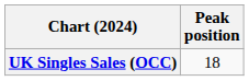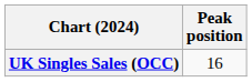UK Singles Sales (OCC) | Peak position: 18 -> 16
